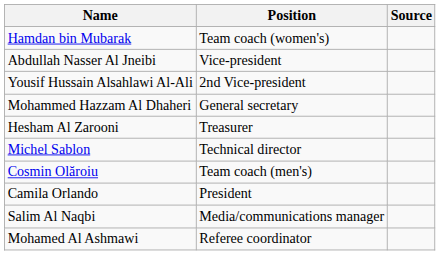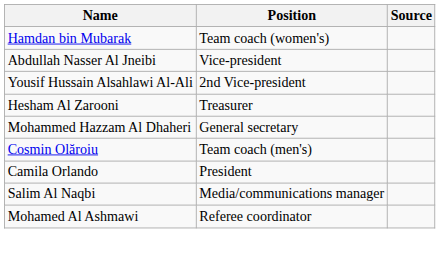rows swapped: Mohammed Hazzam Al Dhaheri <-> Hesham Al Zarooni
- row: Michel Sablon | Technical director
